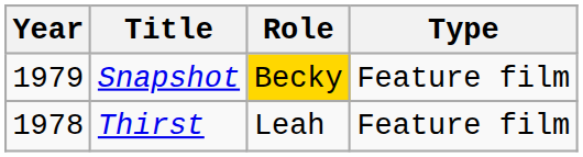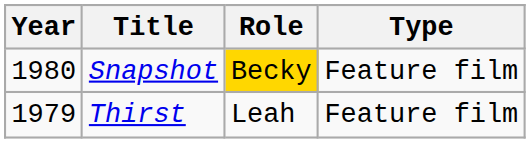Snapshot | Year: 1979 -> 1980
Thirst | Year: 1978 -> 1979
